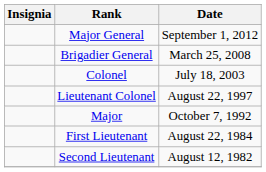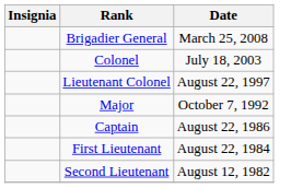- row: Major General | September 1, 2012
+ row: Captain | August 22, 1986
